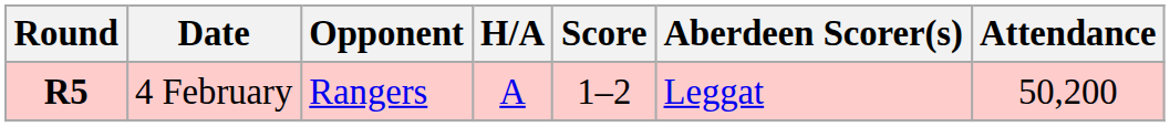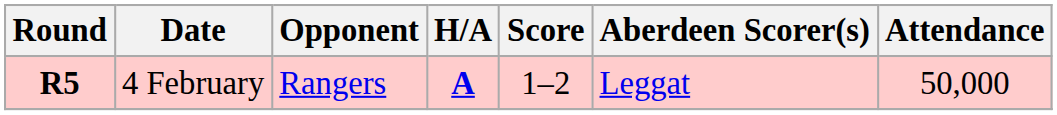4 February | H/A: normal -> bold
4 February | Attendance: 50,200 -> 50,000
